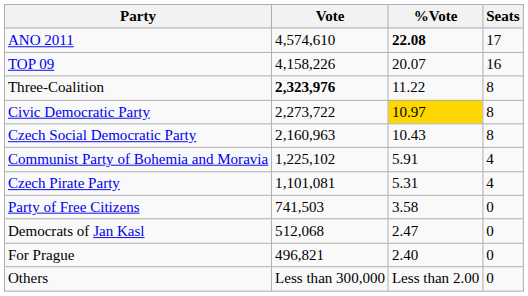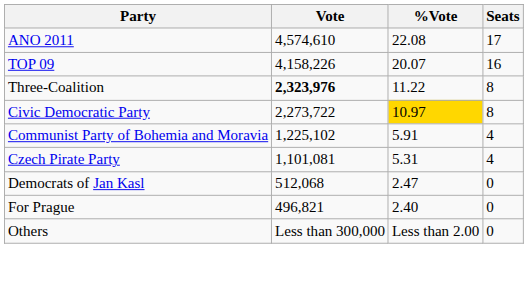ANO 2011 | %Vote: bold -> normal
- row: Czech Social Democratic Party | 2,160,963 | 10.43 | 8
- row: Party of Free Citizens | 741,503 | 3.58 | 0
